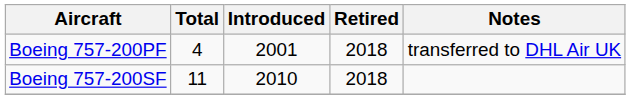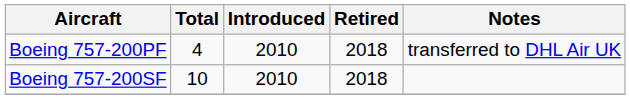Boeing 757-200PF | Introduced: 2001 -> 2010
Boeing 757-200SF | Total: 11 -> 10
